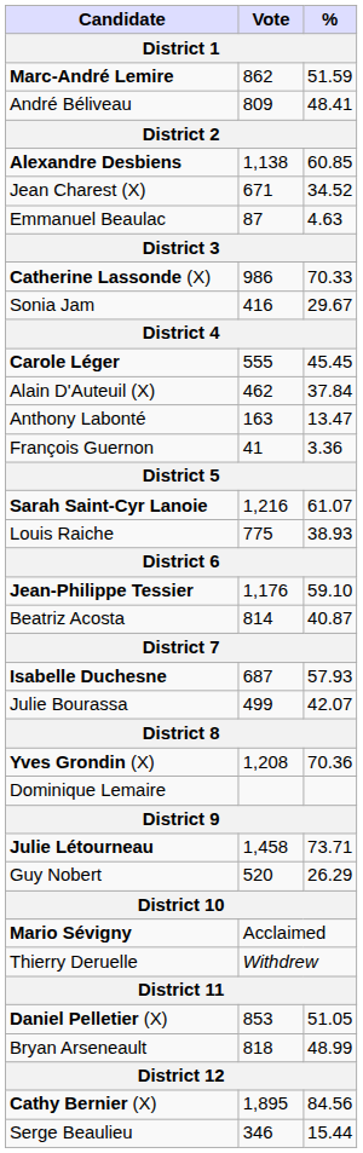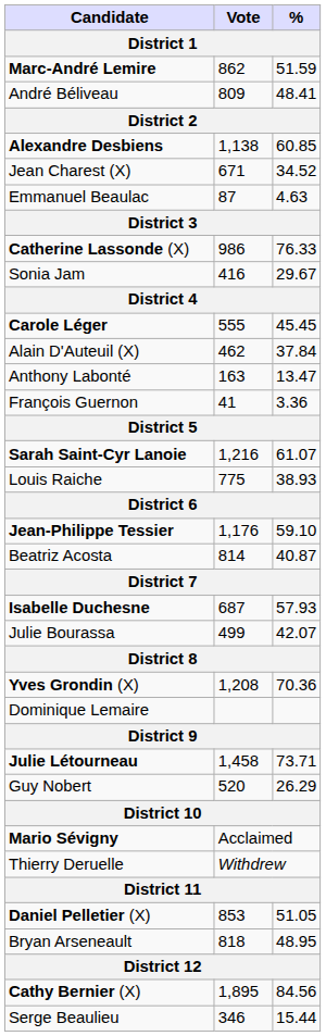Catherine Lassonde (X) | %: 70.33 -> 76.33
Bryan Arseneault | %: 48.99 -> 48.95
